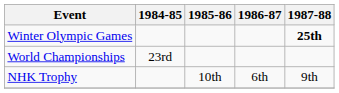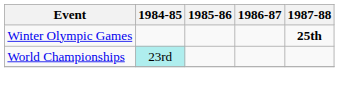World Championships | 1984-85: no background -> paleturquoise background
- row: NHK Trophy | 10th | 6th | 9th
